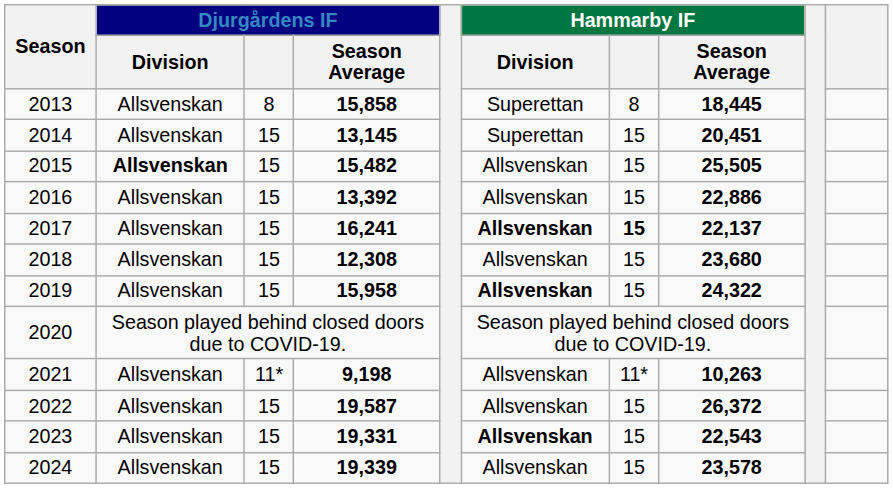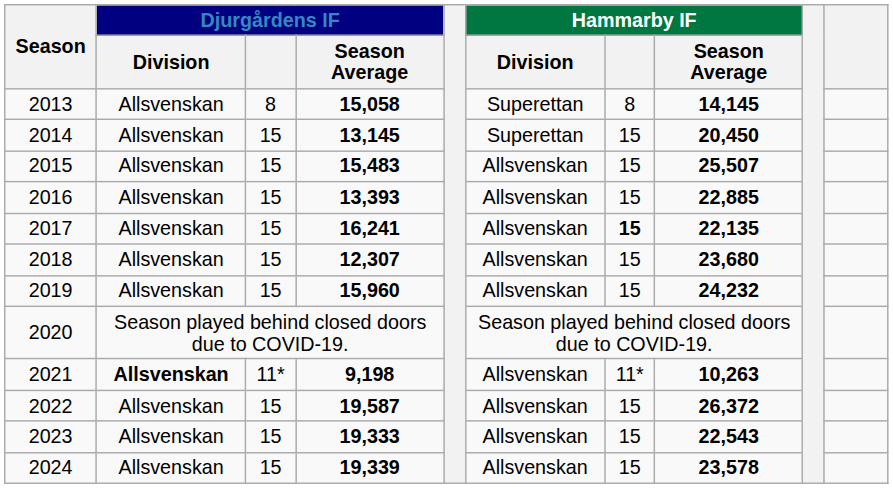2013 | Djurgårdens IF / Season Average: 15,858 -> 15,058
2013 | Hammarby IF / Season Average: 18,445 -> 14,145
2014 | Hammarby IF / Season Average: 20,451 -> 20,450
2015 | Djurgårdens IF / Division: bold -> normal
2015 | Djurgårdens IF / Season Average: 15,482 -> 15,483
2015 | Hammarby IF / Season Average: 25,505 -> 25,507
2016 | Djurgårdens IF / Season Average: 13,392 -> 13,393
2016 | Hammarby IF / Season Average: 22,886 -> 22,885
2017 | Hammarby IF / Division: bold -> normal
2017 | Hammarby IF / Season Average: 22,137 -> 22,135
2018 | Djurgårdens IF / Season Average: 12,308 -> 12,307
2019 | Djurgårdens IF / Season Average: 15,958 -> 15,960
2019 | Hammarby IF / Division: bold -> normal
2019 | Hammarby IF / Season Average: 24,322 -> 24,232
2021 | Djurgårdens IF / Division: normal -> bold
2023 | Djurgårdens IF / Season Average: 19,331 -> 19,333
2023 | Hammarby IF / Division: bold -> normal
